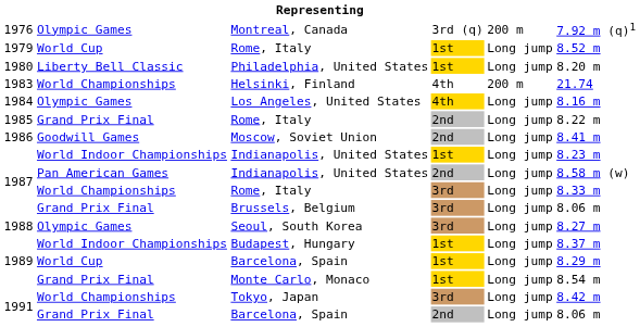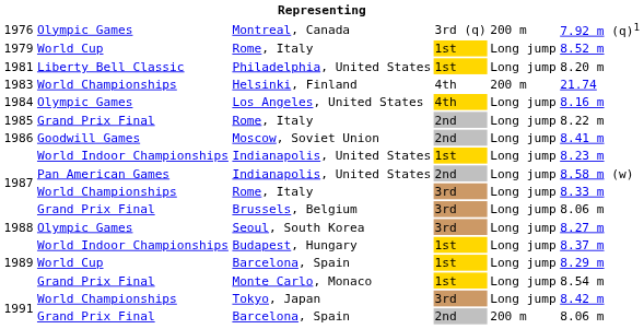Philadelphia, United States | column 1: 1980 -> 1981
Grand Prix Final / Barcelona, Spain | column 5: Long jump -> 200 m
